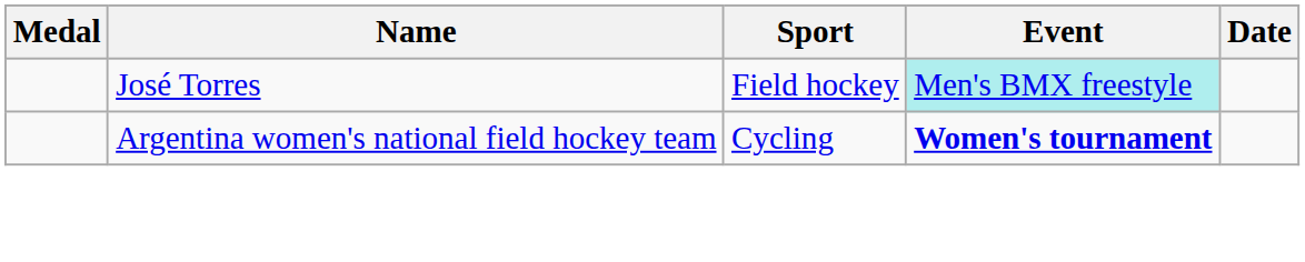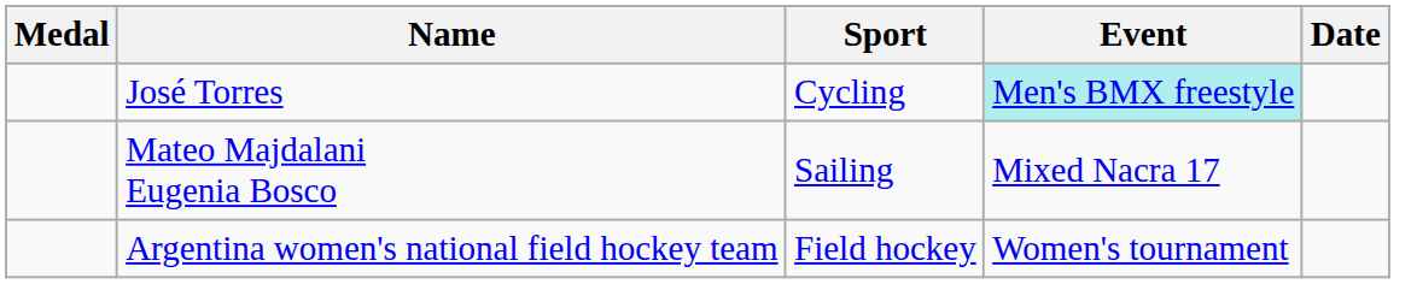José Torres | Sport: Field hockey -> Cycling
+ row: Mateo Majdalani Eugenia Bosco | Sailing | Mixed Nacra 17
Argentina women's national field hockey team | Sport: Cycling -> Field hockey
Argentina women's national field hockey team | Event: bold -> normal
